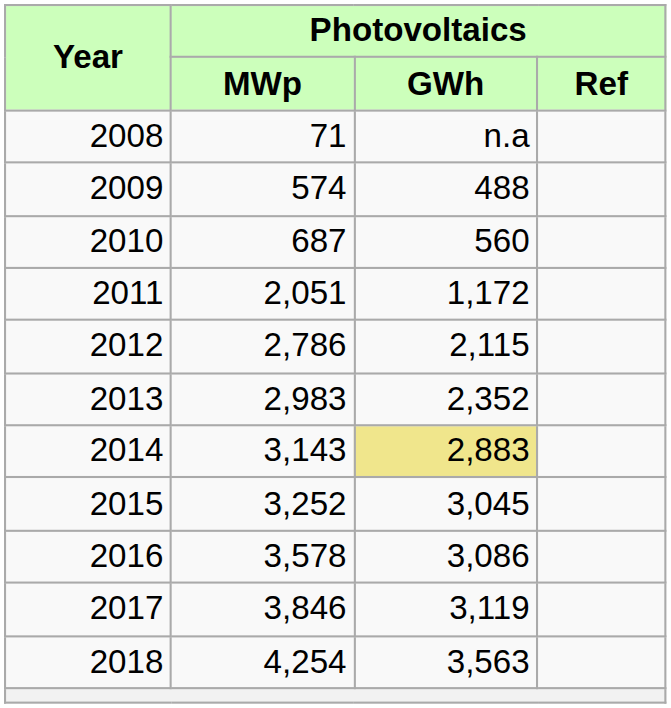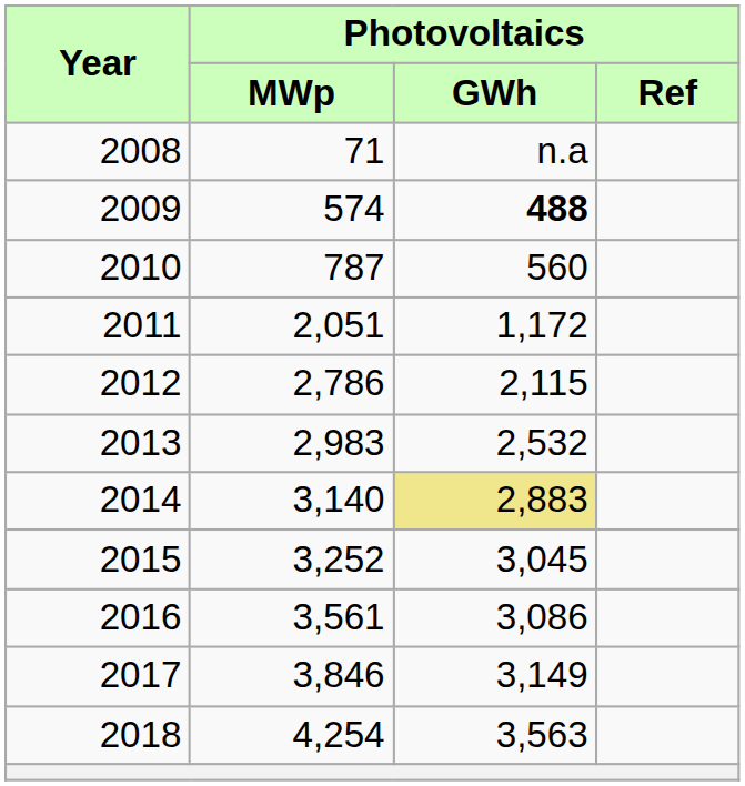2009 | Photovoltaics / GWh: normal -> bold
2010 | Photovoltaics / MWp: 687 -> 787
2013 | Photovoltaics / GWh: 2,352 -> 2,532
2014 | Photovoltaics / MWp: 3,143 -> 3,140
2016 | Photovoltaics / MWp: 3,578 -> 3,561
2017 | Photovoltaics / GWh: 3,119 -> 3,149
